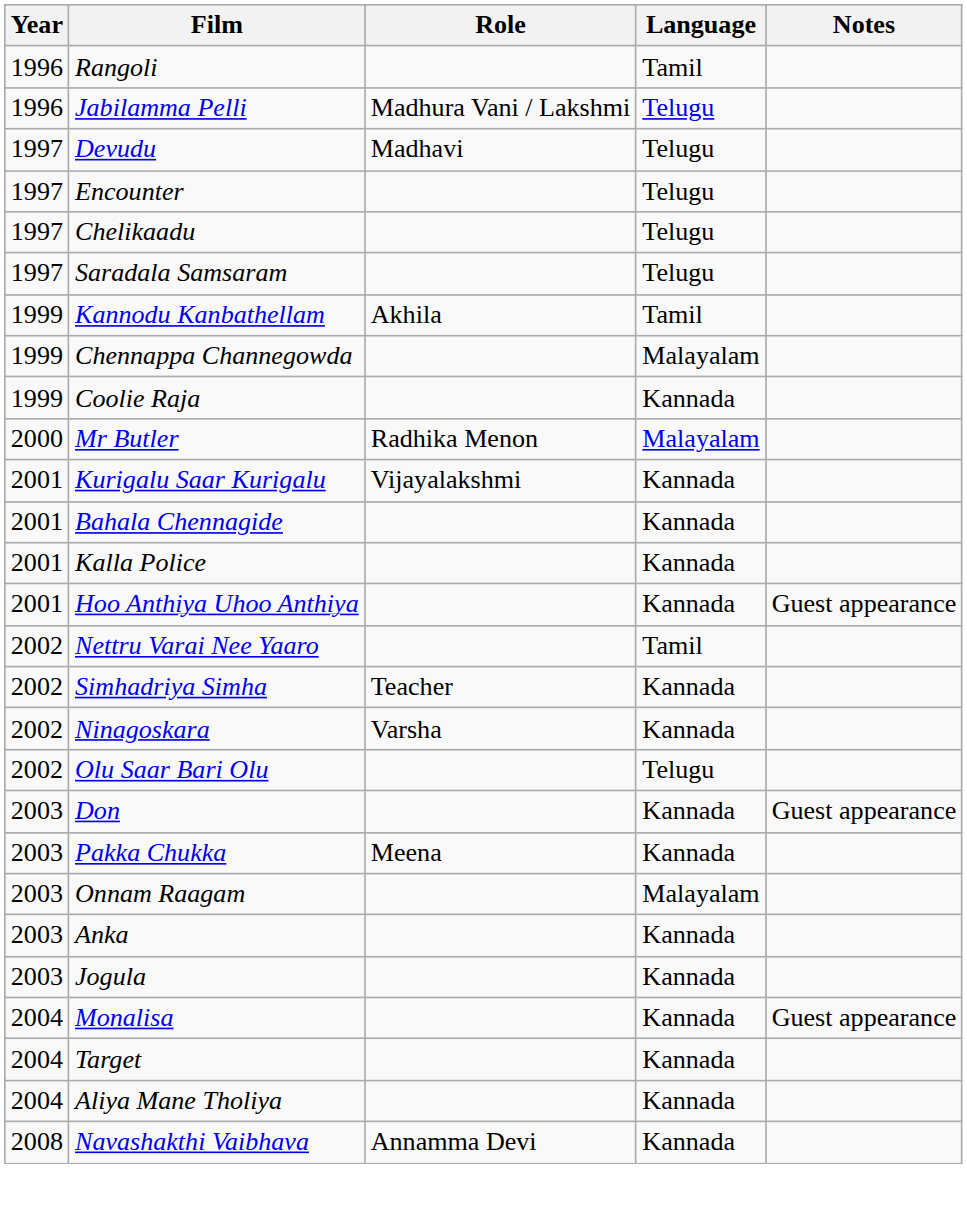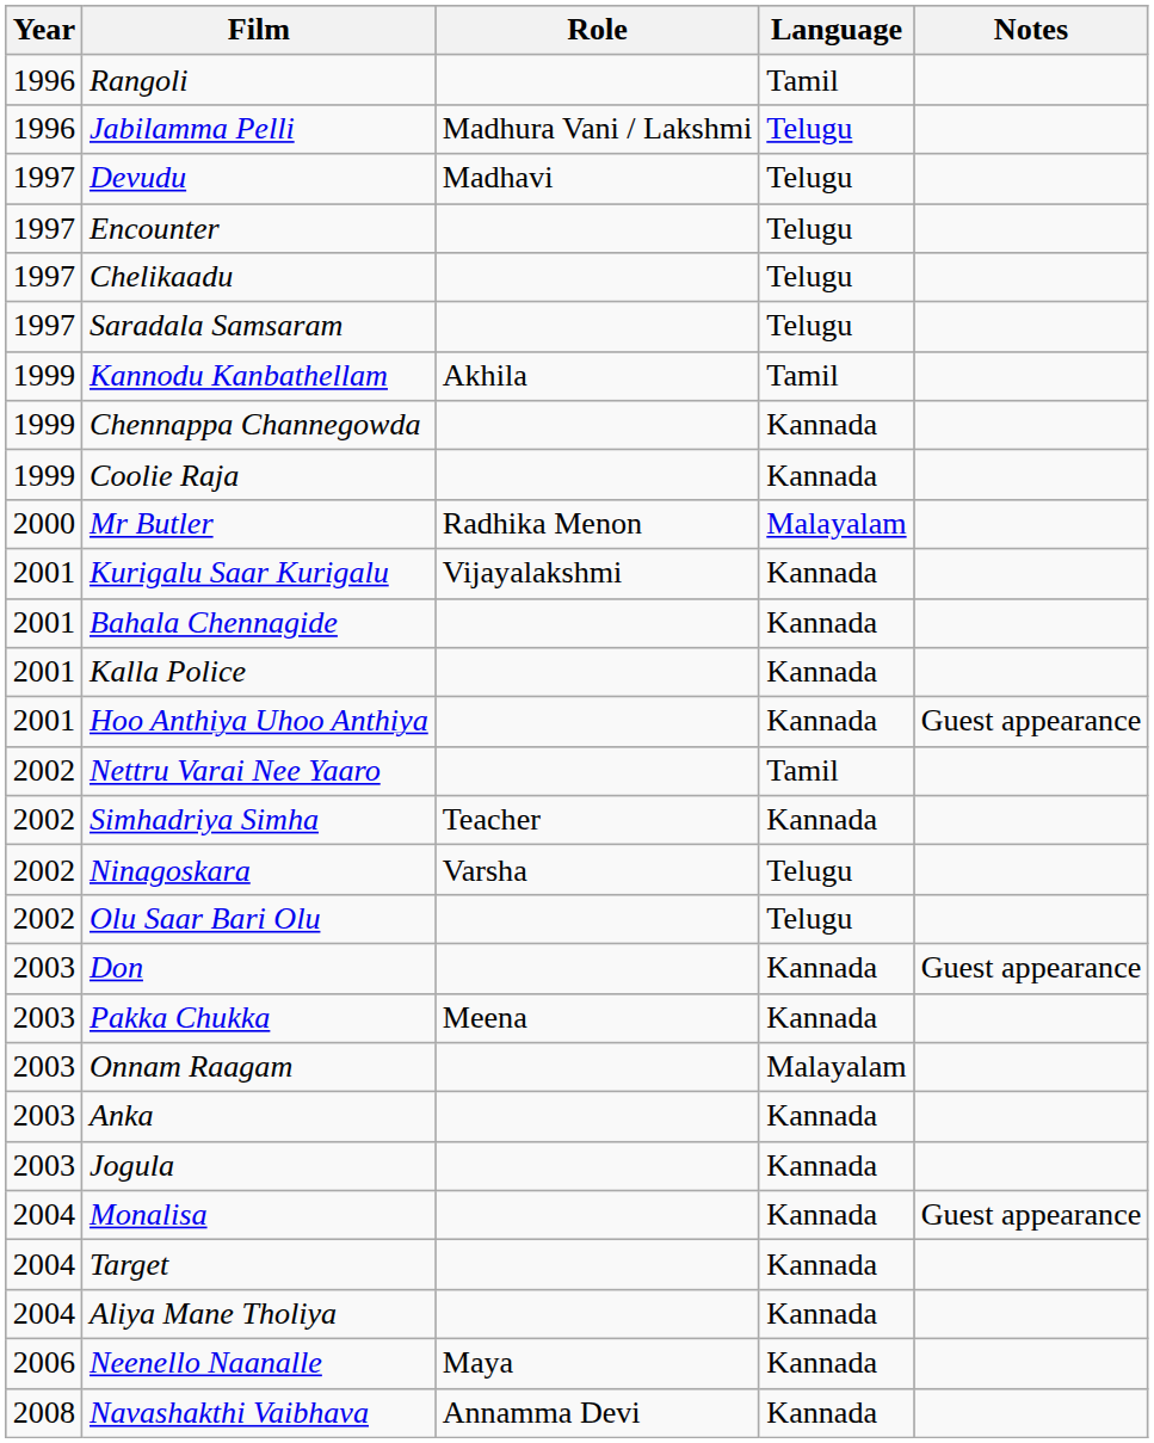Chennappa Channegowda | Language: Malayalam -> Kannada
Ninagoskara | Language: Kannada -> Telugu
+ row: 2006 | Neenello Naanalle | Maya | Kannada
